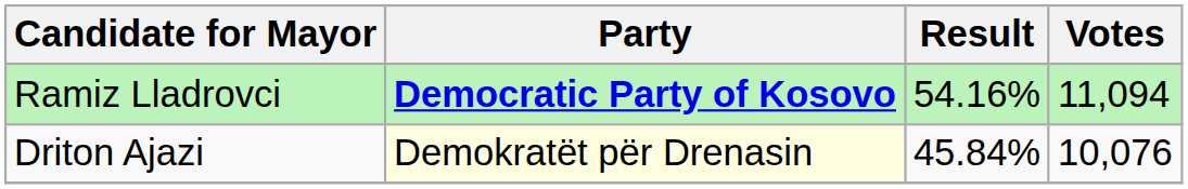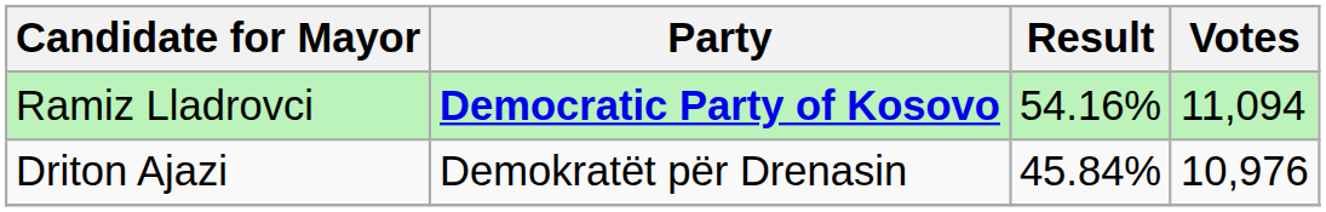Driton Ajazi | Party: lightyellow background -> no background
Driton Ajazi | Votes: 10,076 -> 10,976
